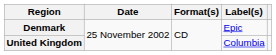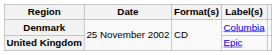Denmark | Label(s): Epic -> Columbia
United Kingdom | Label(s): Columbia -> Epic
